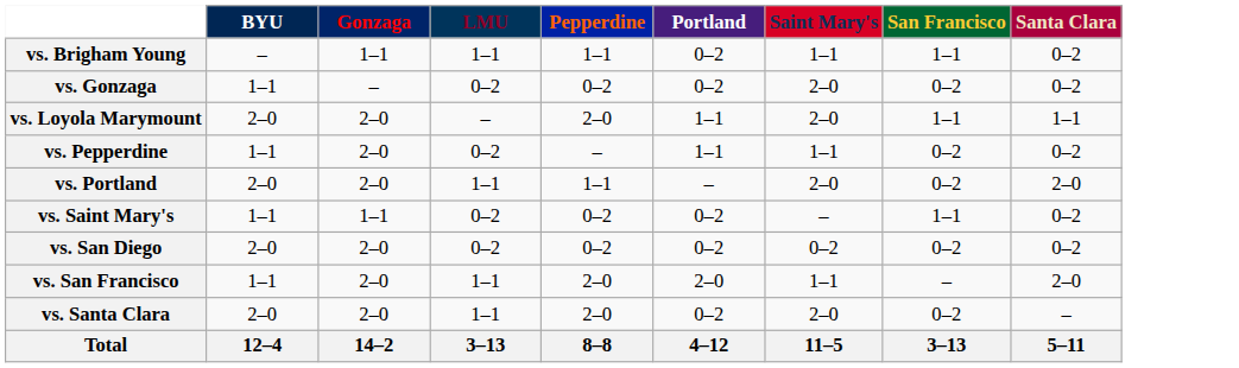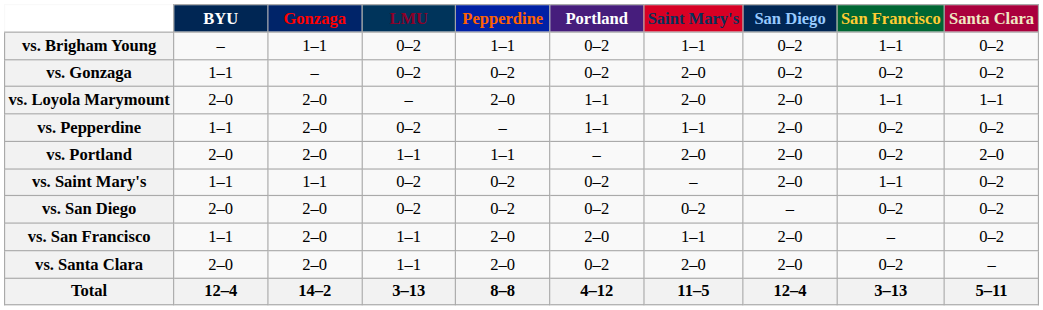+ column: San Diego | 0–2 | 0–2 | 2–0 | 2–0 | 2–0 | 2–0 | – | 2–0 | 2–0 | 12–4
vs. Brigham Young | LMU: 1–1 -> 0–2
vs. San Francisco | Santa Clara: 2–0 -> 0–2
